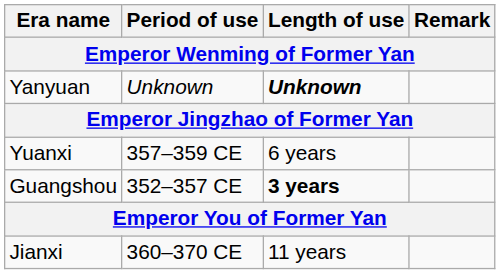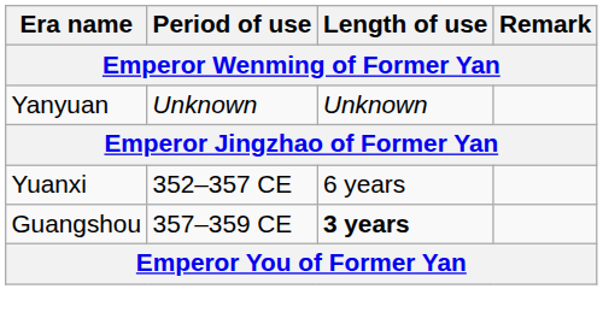Yanyuan | Length of use: bold -> normal
Yuanxi | Period of use: 357–359 CE -> 352–357 CE
Guangshou | Period of use: 352–357 CE -> 357–359 CE
- row: Jianxi | 360–370 CE | 11 years
